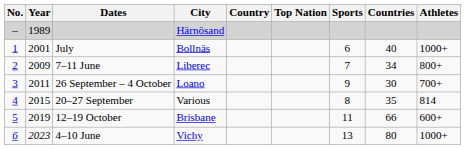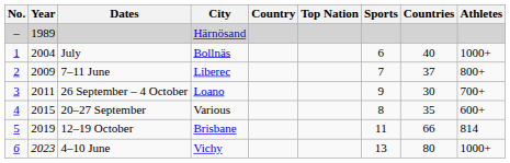July | Year: 2001 -> 2004
7–11 June | Countries: 34 -> 37
20–27 September | Athletes: 814 -> 600+
12–19 October | Athletes: 600+ -> 814
